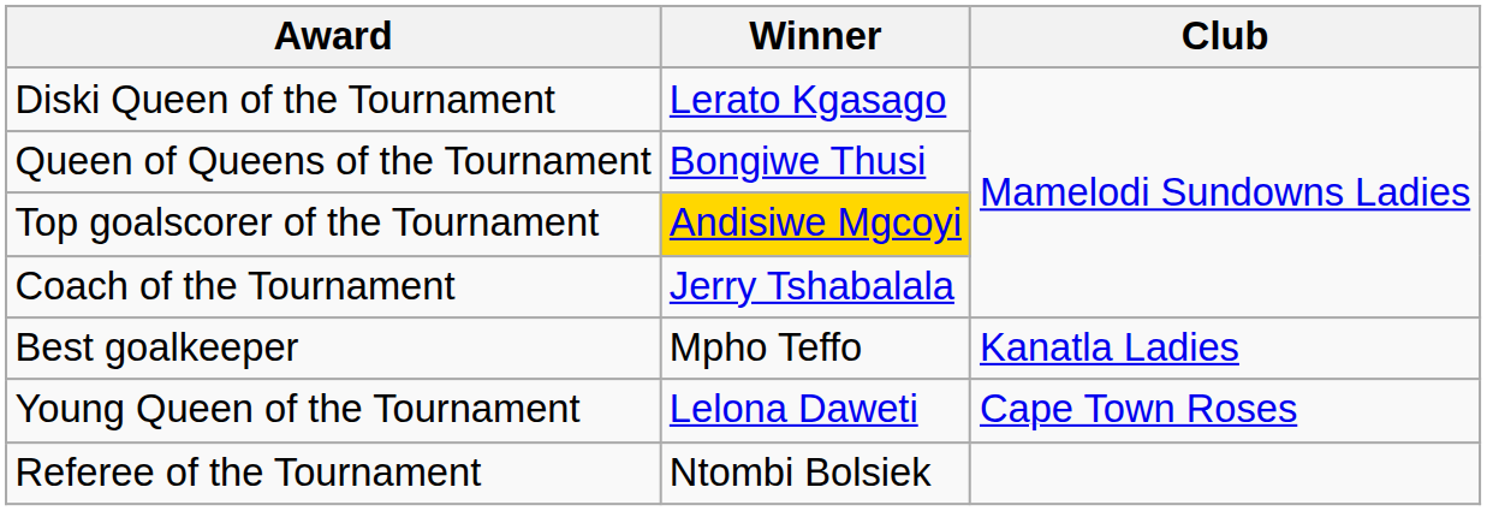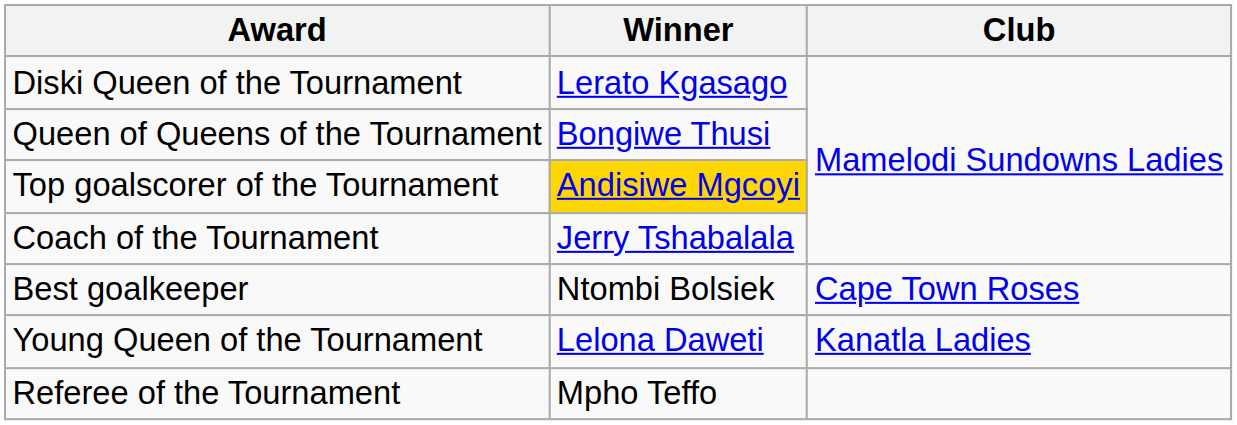Best goalkeeper | Winner: Mpho Teffo -> Ntombi Bolsiek
Best goalkeeper | Club: Kanatla Ladies -> Cape Town Roses
Young Queen of the Tournament | Club: Cape Town Roses -> Kanatla Ladies
Referee of the Tournament | Winner: Ntombi Bolsiek -> Mpho Teffo
